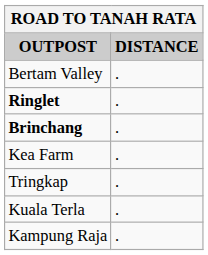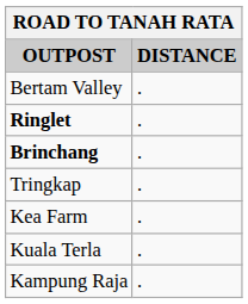rows swapped: Kea Farm <-> Tringkap
